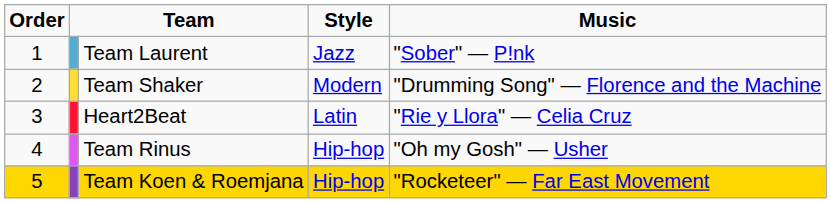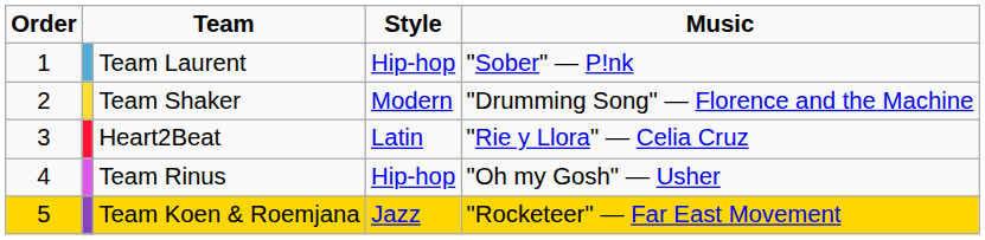Team Laurent | Style: Jazz -> Hip-hop
Team Koen & Roemjana | Style: Hip-hop -> Jazz
